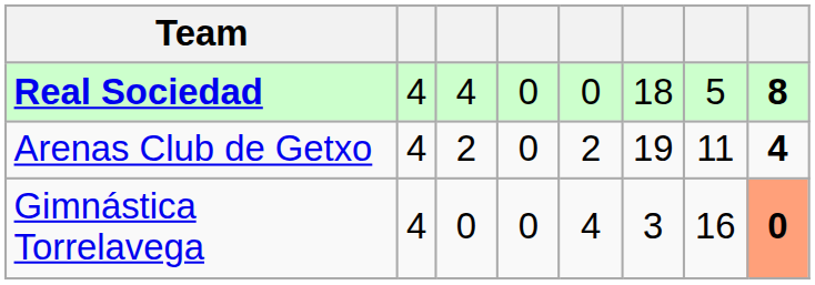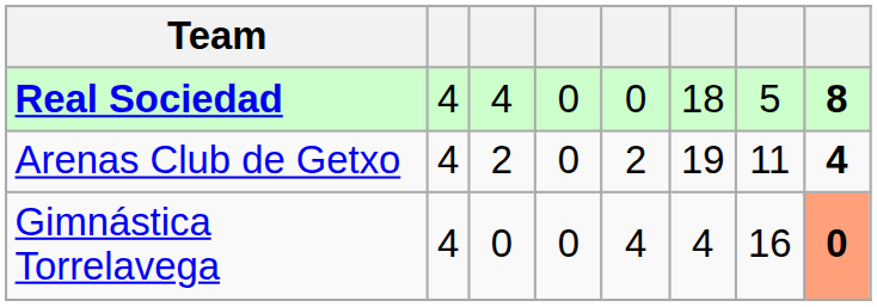Gimnástica Torrelavega | column 6: 3 -> 4
